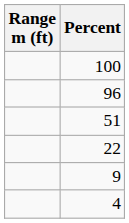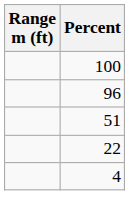- row: 9
